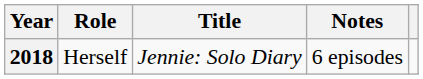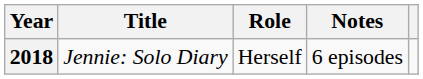columns swapped: Title <-> Role
